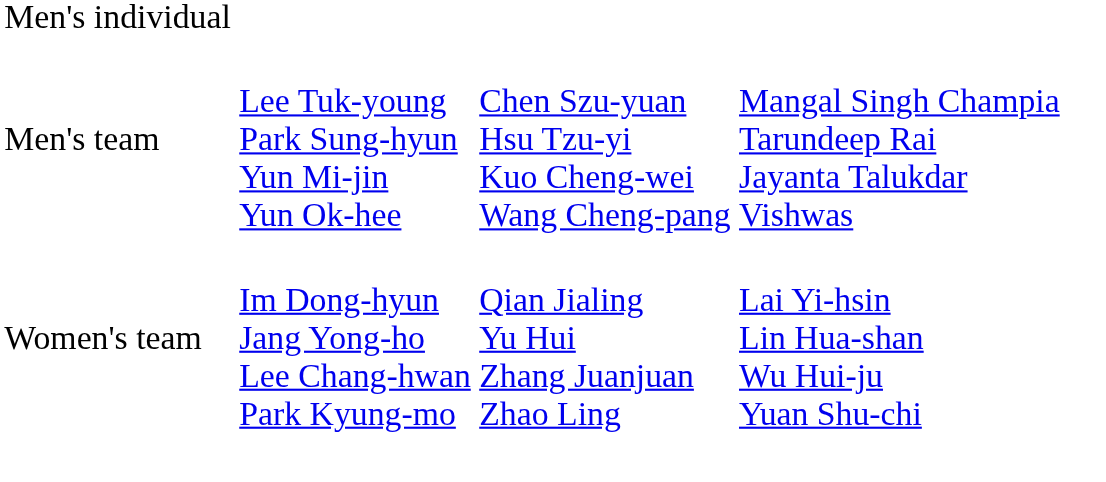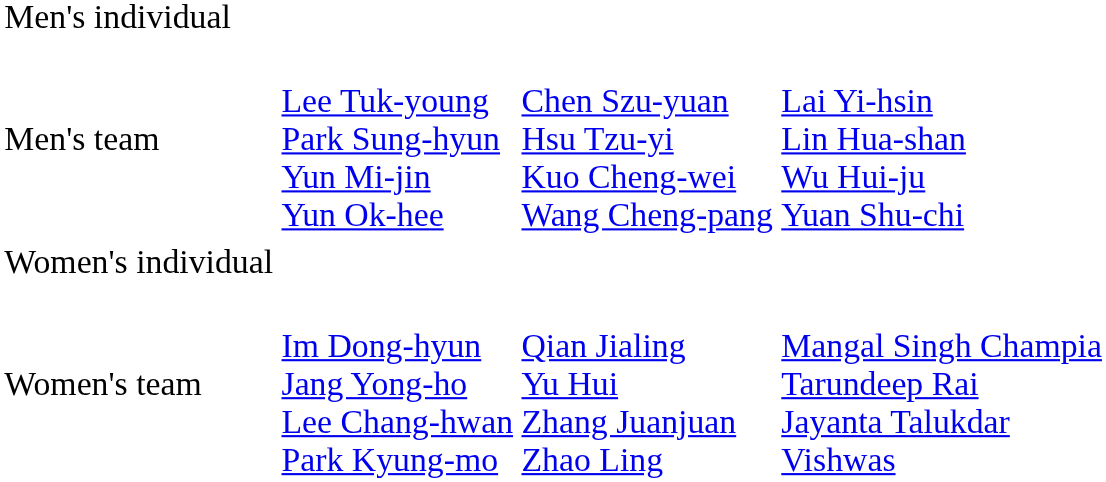Men's team | column 4: Mangal Singh Champia Tarundeep Rai Jayanta Talukdar Vishwas -> Lai Yi-hsin Lin Hua-shan Wu Hui-ju Yuan Shu-chi
+ row: Women's individual
Women's team | column 4: Lai Yi-hsin Lin Hua-shan Wu Hui-ju Yuan Shu-chi -> Mangal Singh Champia Tarundeep Rai Jayanta Talukdar Vishwas
